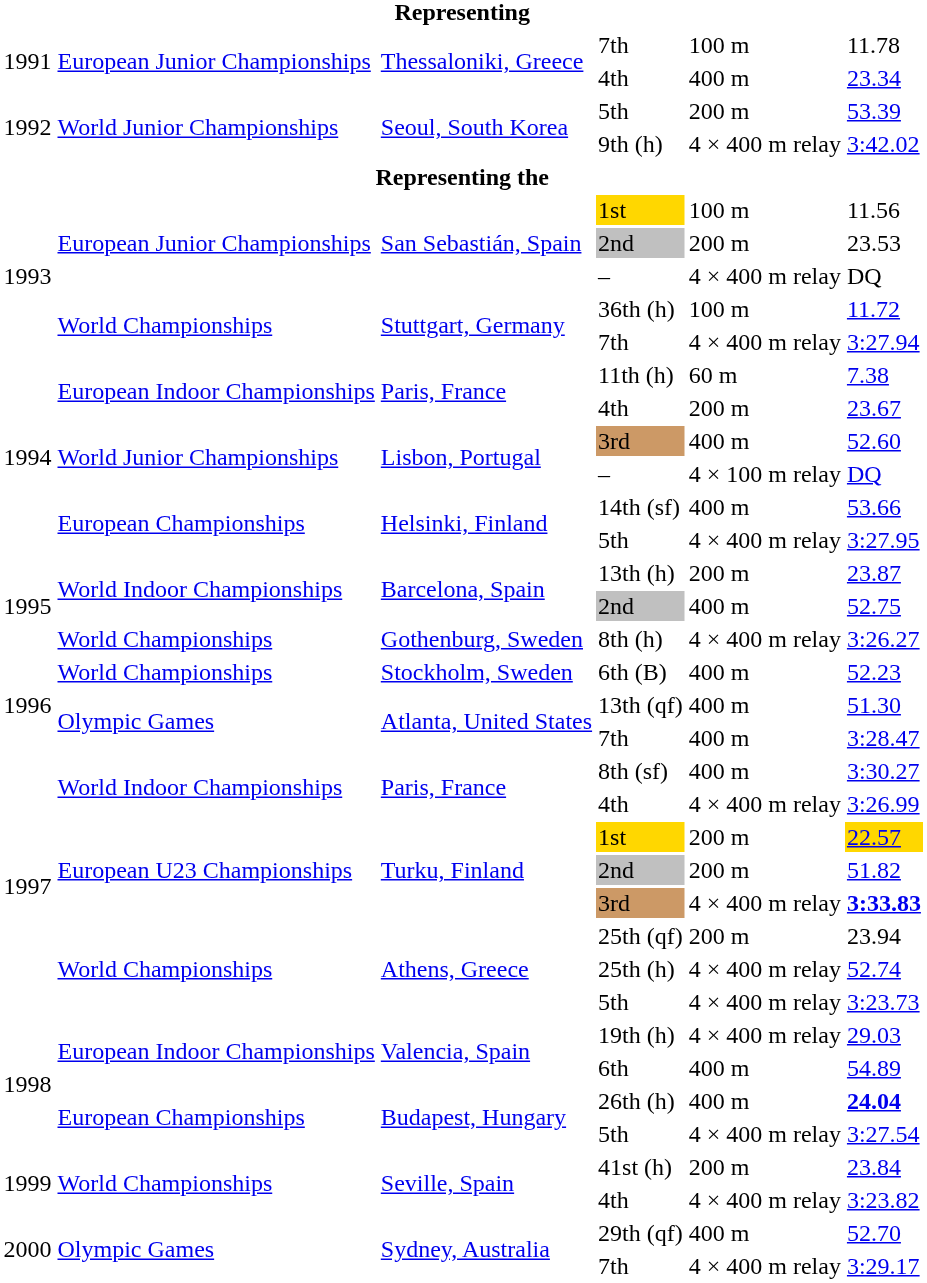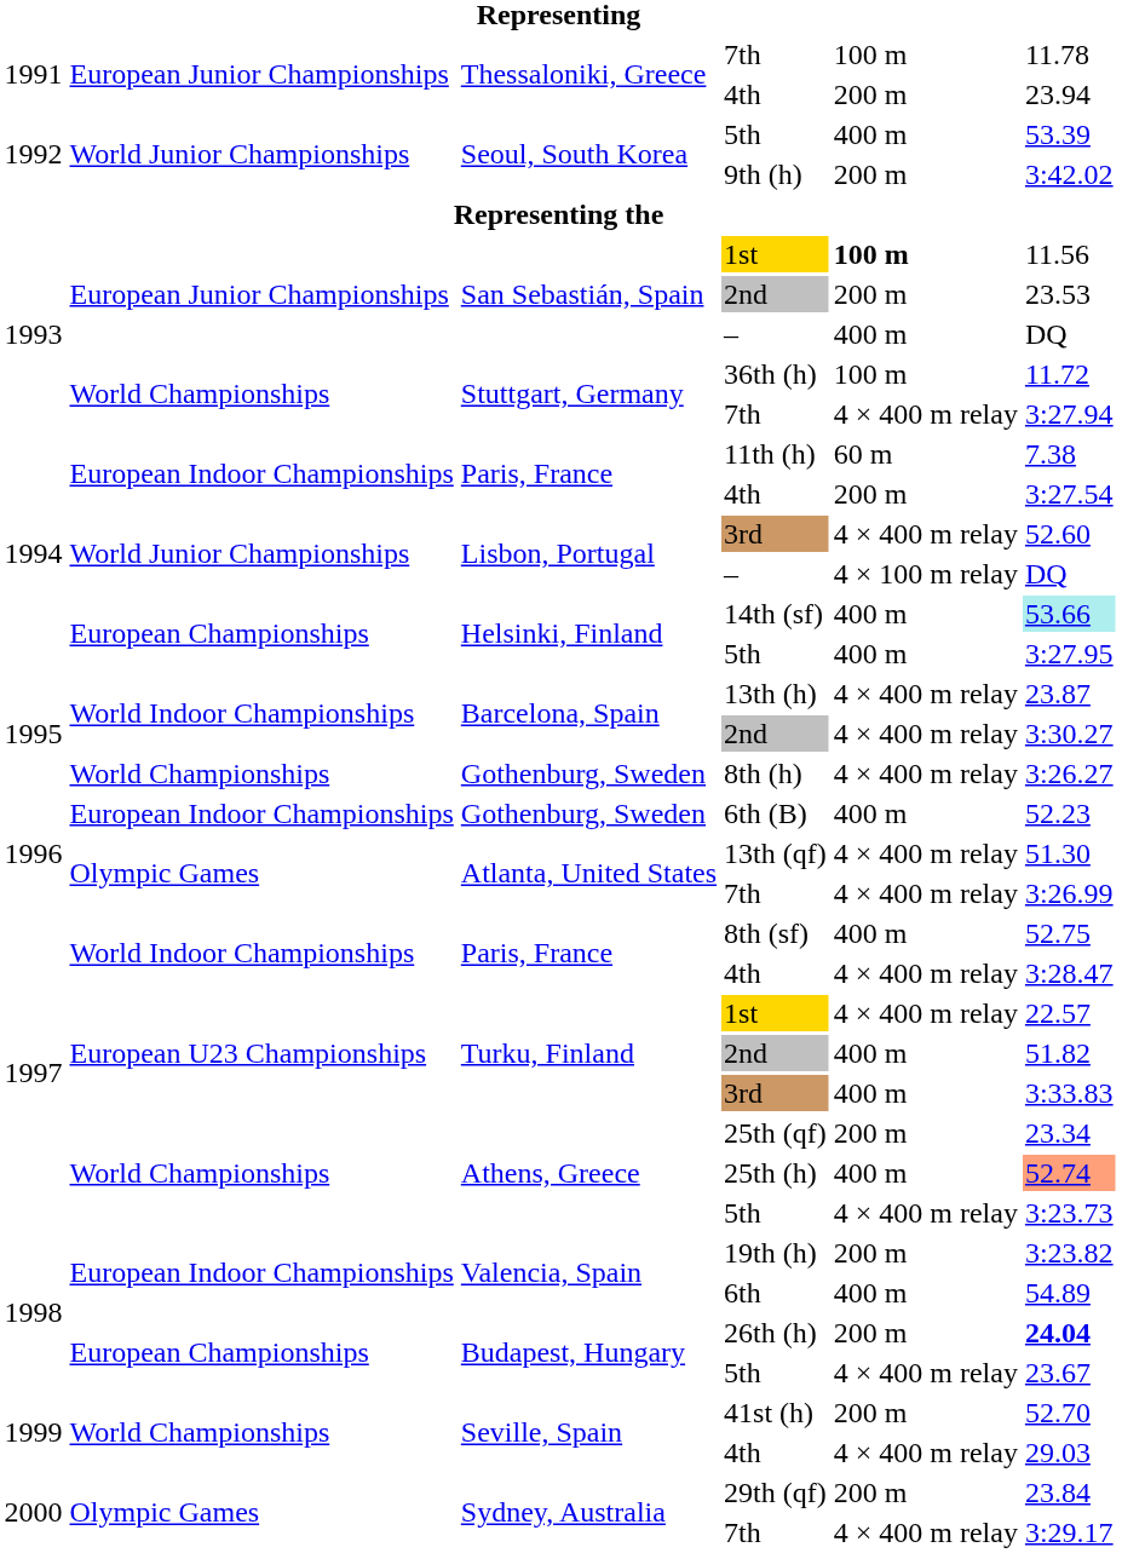1991 / 4th | column 5: 400 m -> 200 m
1991 / 4th | column 6: 23.34 -> 23.94
1992 / 5th | column 5: 200 m -> 400 m
9th (h) | column 5: 4 × 400 m relay -> 200 m
1993 / 1st | column 5: normal -> bold
1993 / – | column 5: 4 × 400 m relay -> 400 m
1994 / 4th | column 6: 23.67 -> 3:27.54
1994 / 3rd | column 5: 400 m -> 4 × 400 m relay
14th (sf) | column 6: no background -> paleturquoise background
1994 / 5th | column 5: 4 × 400 m relay -> 400 m
13th (h) | column 5: 200 m -> 4 × 400 m relay
1995 / 2nd | column 5: 400 m -> 4 × 400 m relay
1995 / 2nd | column 6: 52.75 -> 3:30.27
6th (B) | column 2: World Championships -> European Indoor Championships
6th (B) | column 3: Stockholm, Sweden -> Gothenburg, Sweden
13th (qf) | column 5: 400 m -> 4 × 400 m relay
1996 / 7th | column 5: 400 m -> 4 × 400 m relay
1996 / 7th | column 6: 3:28.47 -> 3:26.99
8th (sf) | column 6: 3:30.27 -> 52.75
1997 / 4th | column 6: 3:26.99 -> 3:28.47
1997 / 1st | column 5: 200 m -> 4 × 400 m relay
1997 / 1st | column 6: gold background -> no background
1997 / 2nd | column 5: 200 m -> 400 m
1997 / 3rd | column 5: 4 × 400 m relay -> 400 m
1997 / 3rd | column 6: bold -> normal
25th (qf) | column 6: 23.94 -> 23.34
25th (h) | column 5: 4 × 400 m relay -> 400 m
25th (h) | column 6: no background -> lightsalmon background
19th (h) | column 5: 4 × 400 m relay -> 200 m
19th (h) | column 6: 29.03 -> 3:23.82
26th (h) | column 5: 400 m -> 200 m
1998 / 5th | column 6: 3:27.54 -> 23.67
41st (h) | column 6: 23.84 -> 52.70
1999 / 4th | column 6: 3:23.82 -> 29.03
29th (qf) | column 5: 400 m -> 200 m
29th (qf) | column 6: 52.70 -> 23.84
